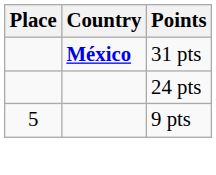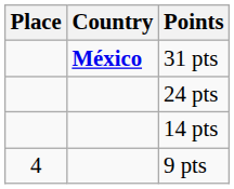+ row: 14 pts
9 pts | Place: 5 -> 4
